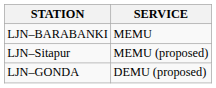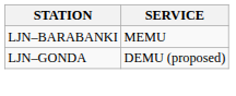- row: LJN–Sitapur | MEMU (proposed)
